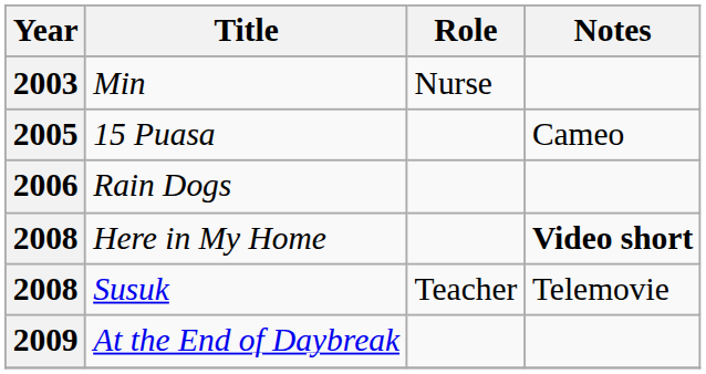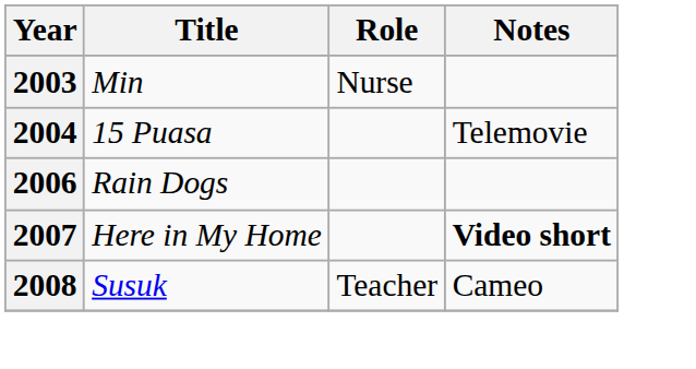15 Puasa | Year: 2005 -> 2004
15 Puasa | Notes: Cameo -> Telemovie
Here in My Home | Year: 2008 -> 2007
Susuk | Notes: Telemovie -> Cameo
- row: 2009 | At the End of Daybreak
